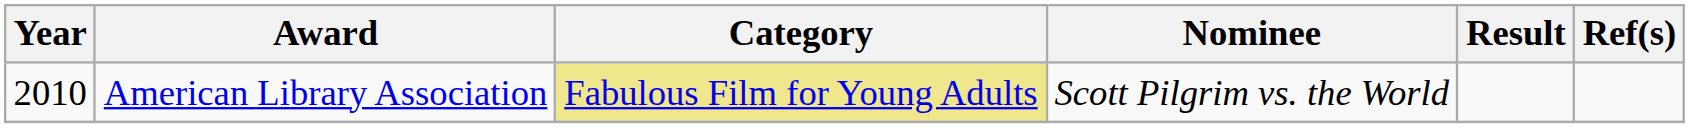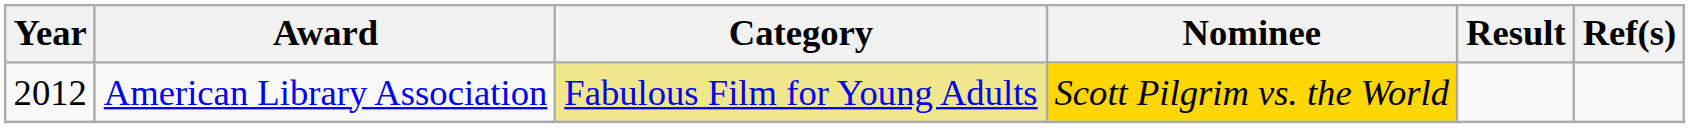American Library Association | Year: 2010 -> 2012
American Library Association | Nominee: no background -> gold background
